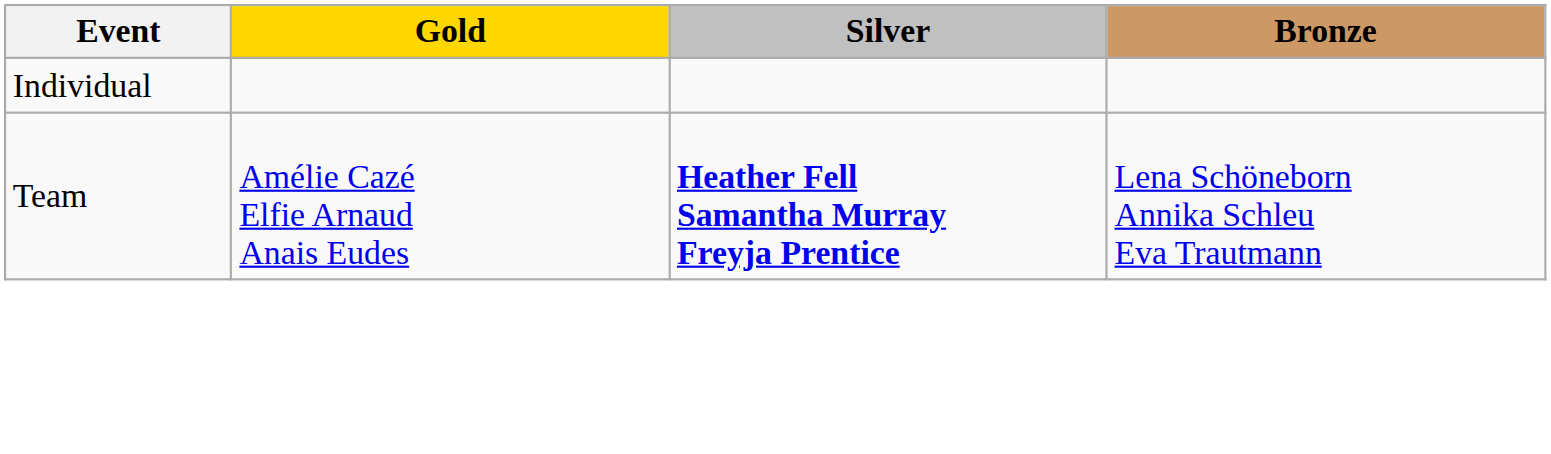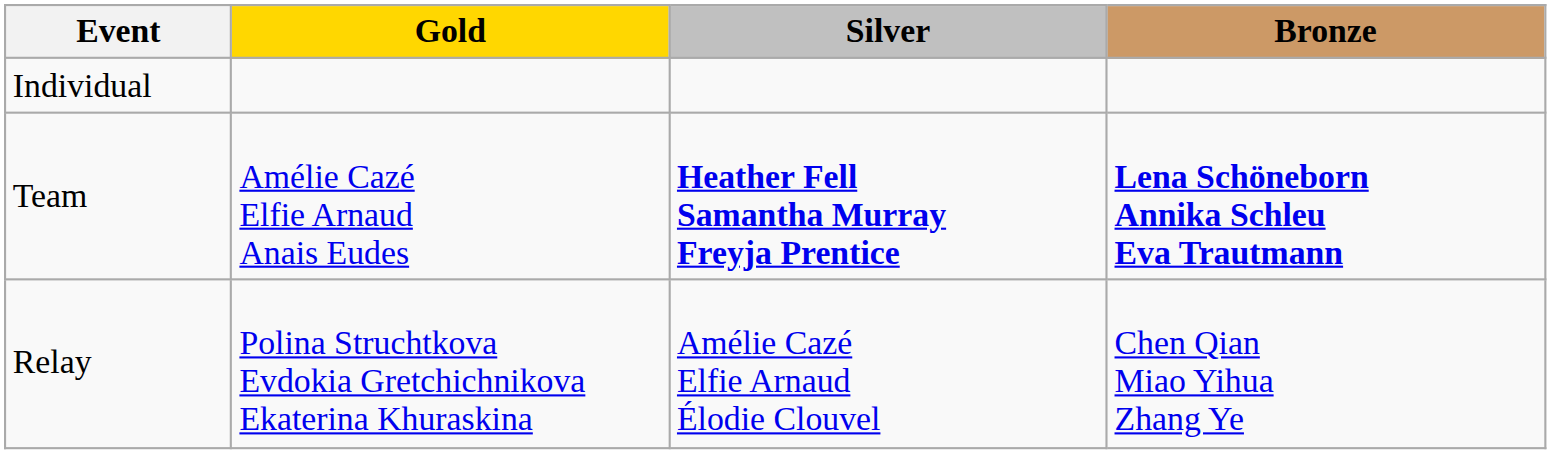Team | Bronze: normal -> bold
+ row: Relay | Polina Struchtkova Evdokia Gretchichnikova Ekaterina Khuraskina | Amélie Cazé Elfie Arnaud Élodie Clouvel | Chen Qian Miao Yihua Zhang Ye
